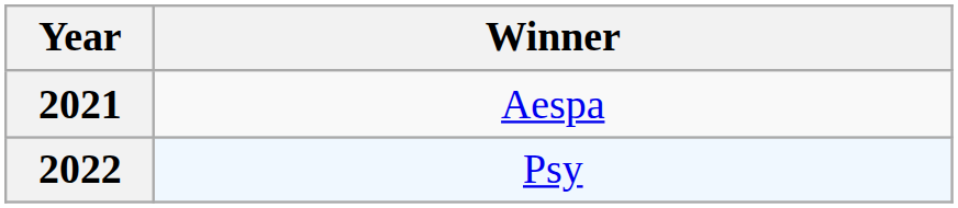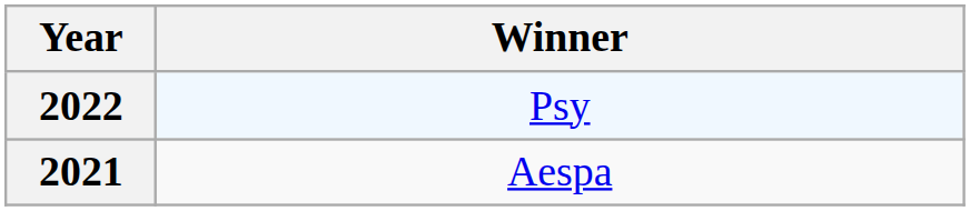rows swapped: 2022 <-> 2021
